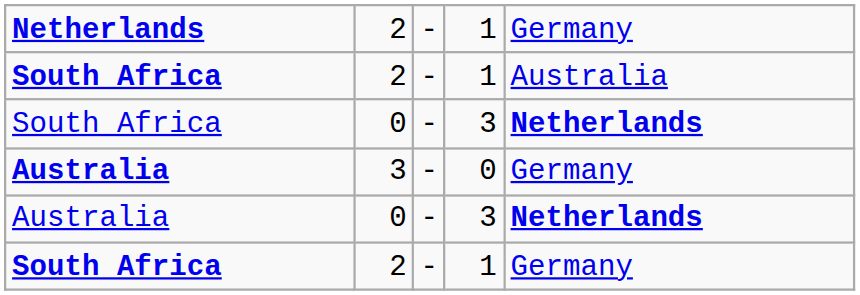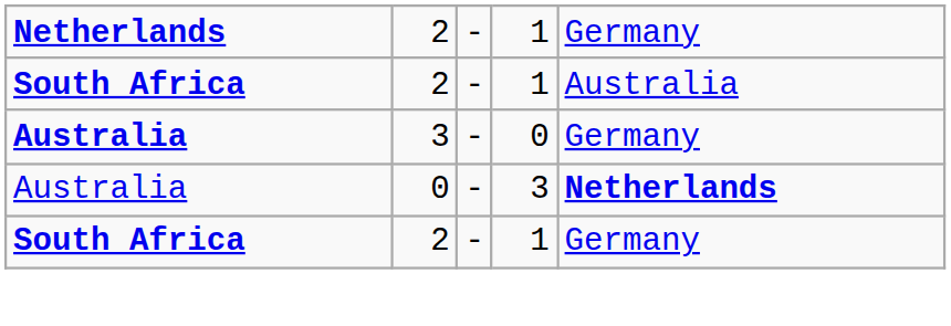- row: South Africa | 0 | - | 3 | Netherlands
